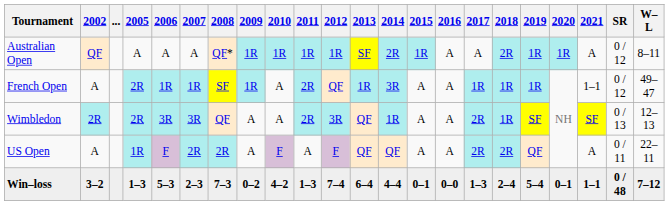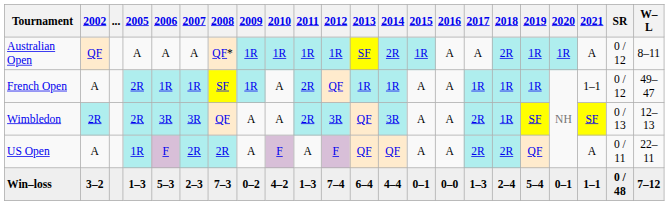French Open | 2014: 3R -> 1R
Wimbledon | 2014: 1R -> 3R
